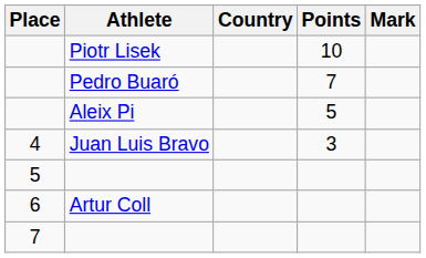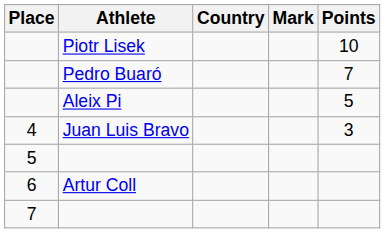columns swapped: Mark <-> Points
